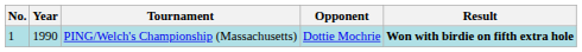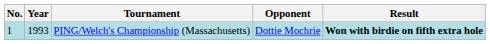PING/Welch's Championship (Massachusetts) | Year: 1990 -> 1993
